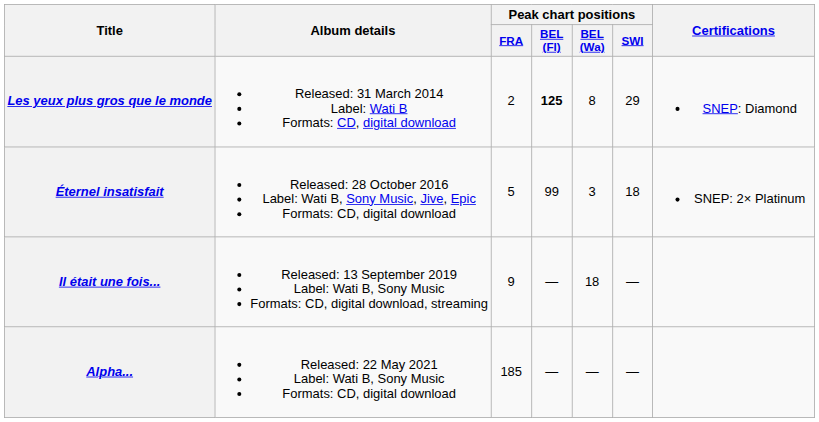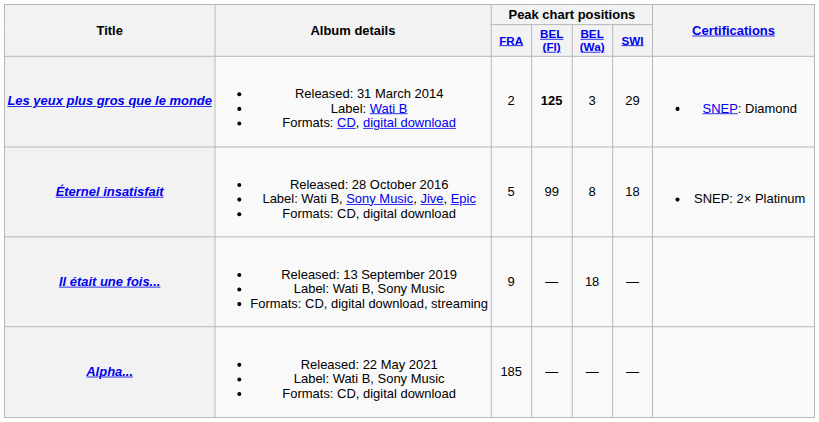Les yeux plus gros que le monde | Peak chart positions / BEL (Wa): 8 -> 3
Éternel insatisfait | Peak chart positions / BEL (Wa): 3 -> 8
